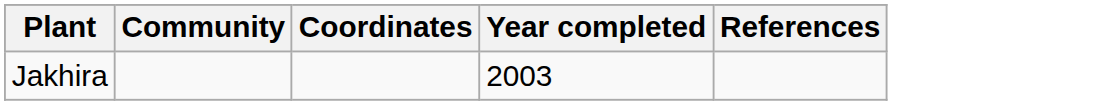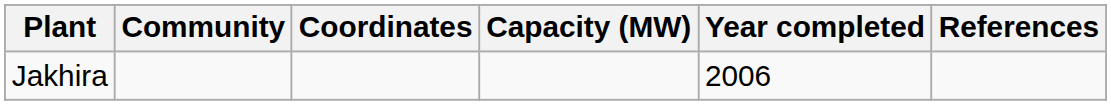+ column: Capacity (MW)
Jakhira | Year completed: 2003 -> 2006
